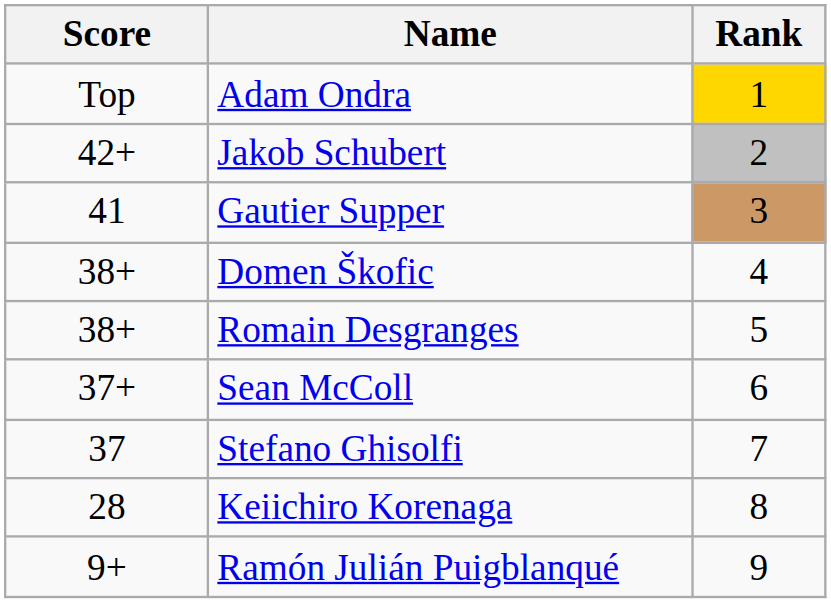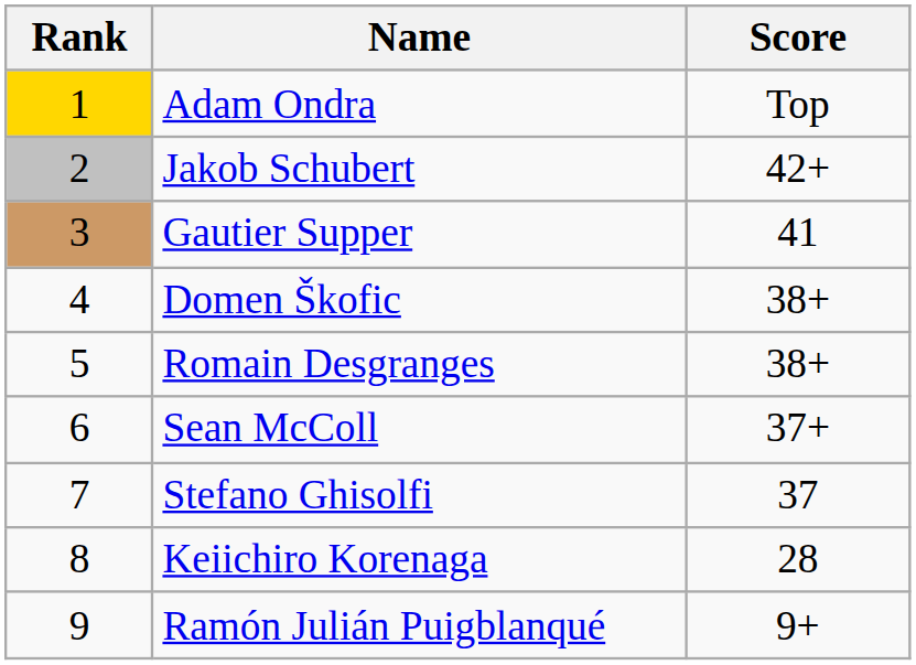columns swapped: Rank <-> Score
